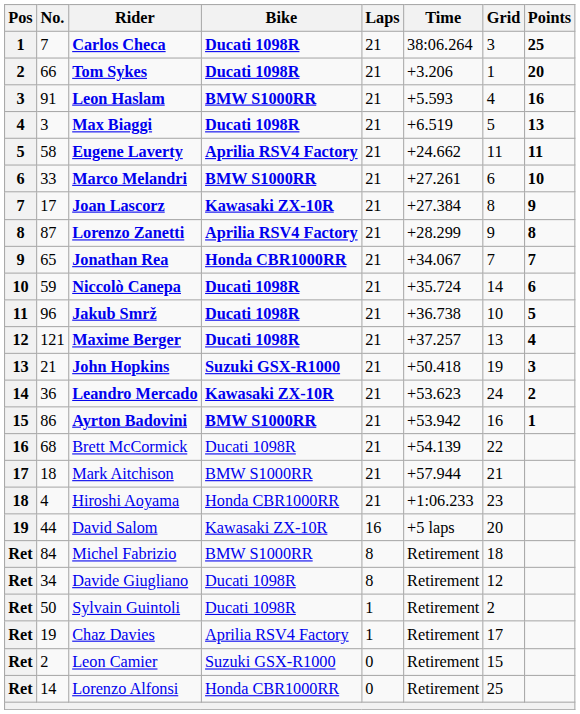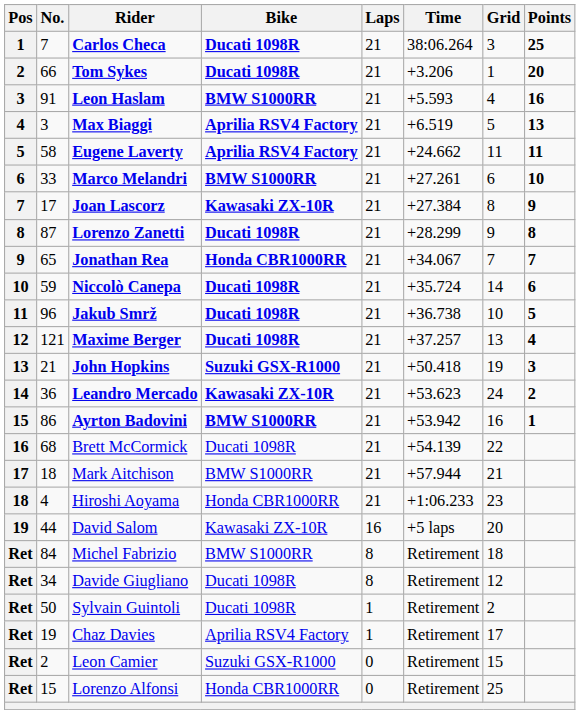Max Biaggi | Bike: Ducati 1098R -> Aprilia RSV4 Factory
Lorenzo Zanetti | Bike: Aprilia RSV4 Factory -> Ducati 1098R
Lorenzo Alfonsi | No.: 14 -> 15
